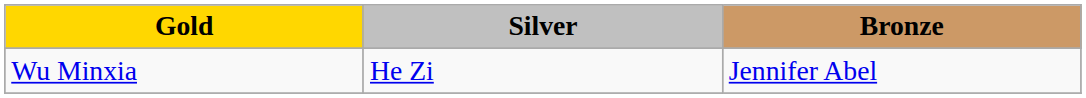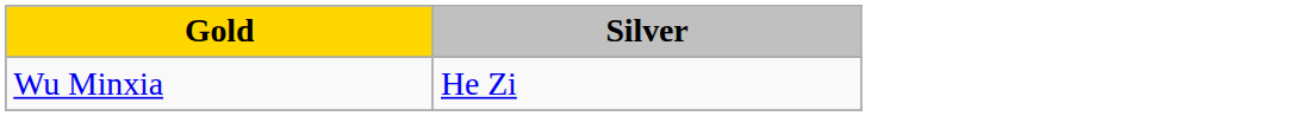- column: Bronze | Jennifer Abel
